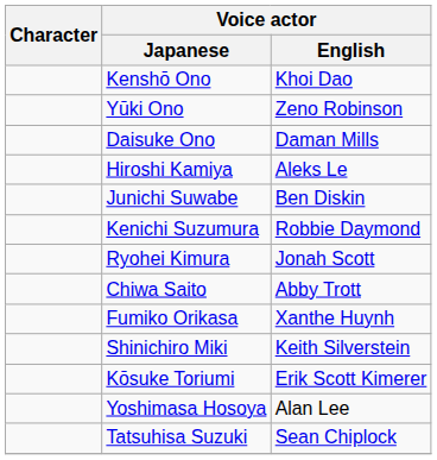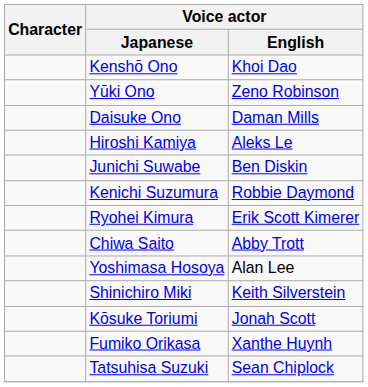Ryohei Kimura | Voice actor / English: Jonah Scott -> Erik Scott Kimerer
rows swapped: Fumiko Orikasa <-> Yoshimasa Hosoya
Kōsuke Toriumi | Voice actor / English: Erik Scott Kimerer -> Jonah Scott
